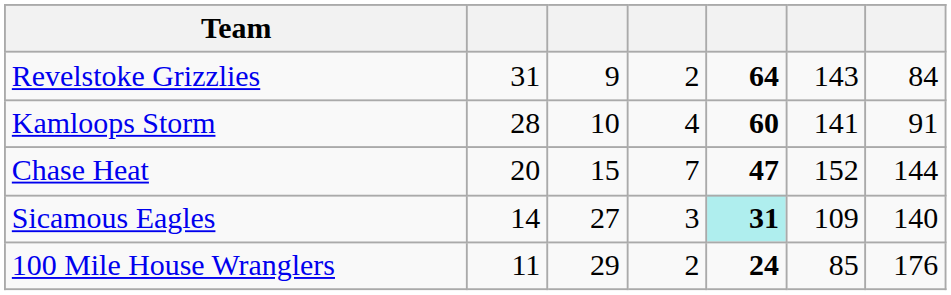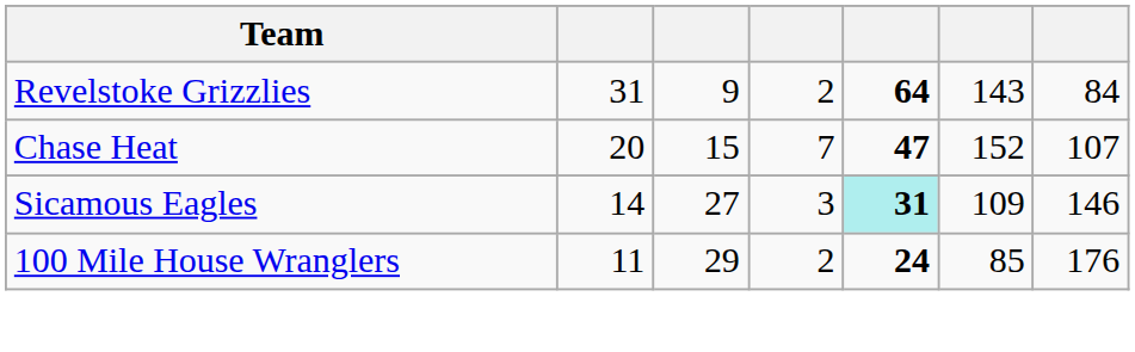- row: Kamloops Storm | 28 | 10 | 4 | 60 | 141 | 91
Chase Heat | column 7: 144 -> 107
Sicamous Eagles | column 7: 140 -> 146
